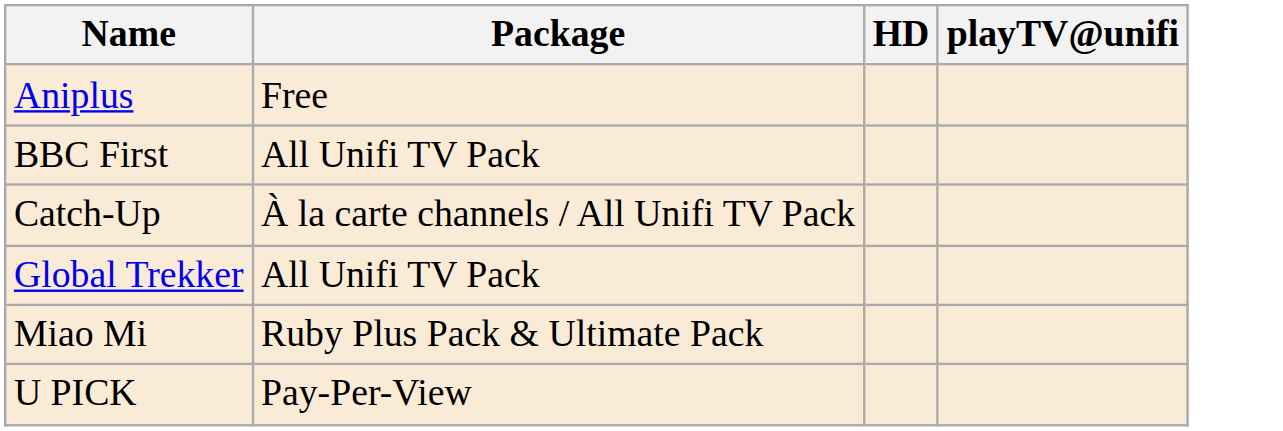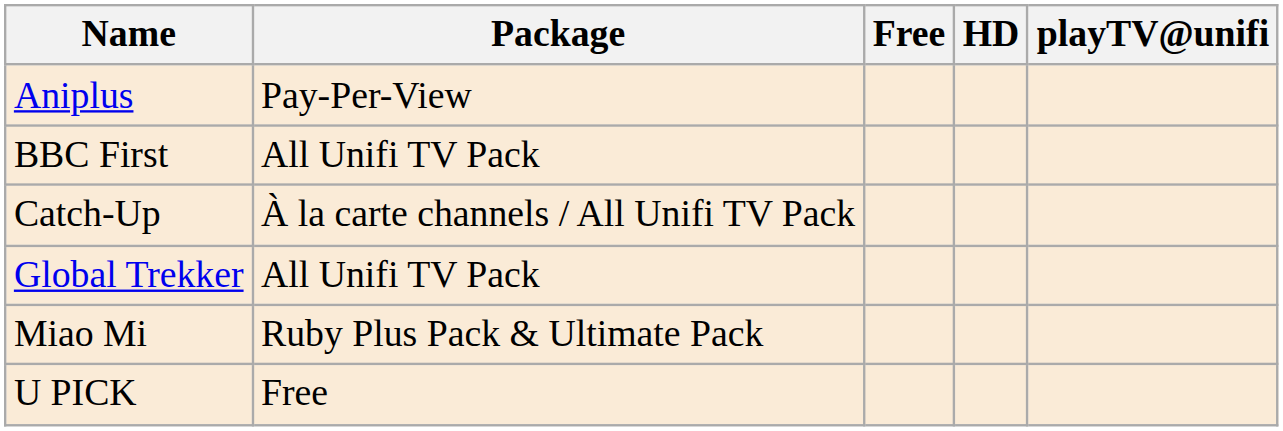+ column: Free
Aniplus | Package: Free -> Pay-Per-View
U PICK | Package: Pay-Per-View -> Free
